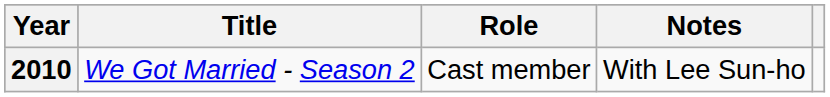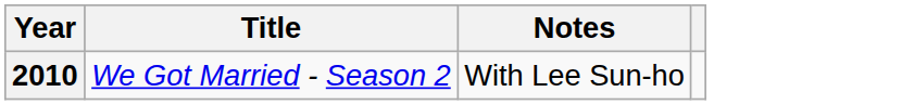- column: Role | Cast member
